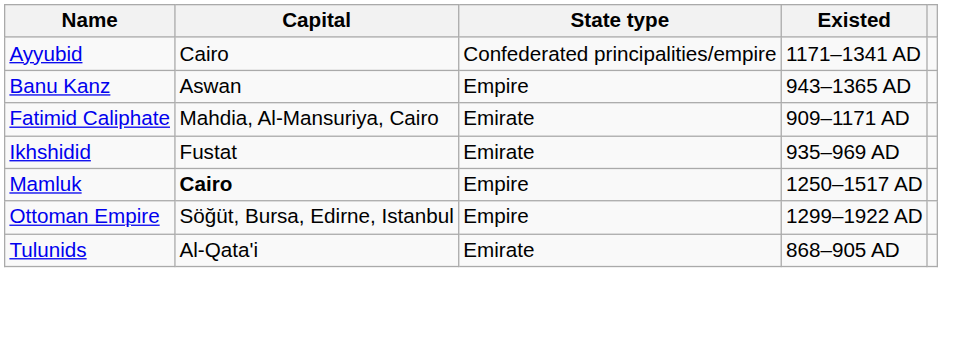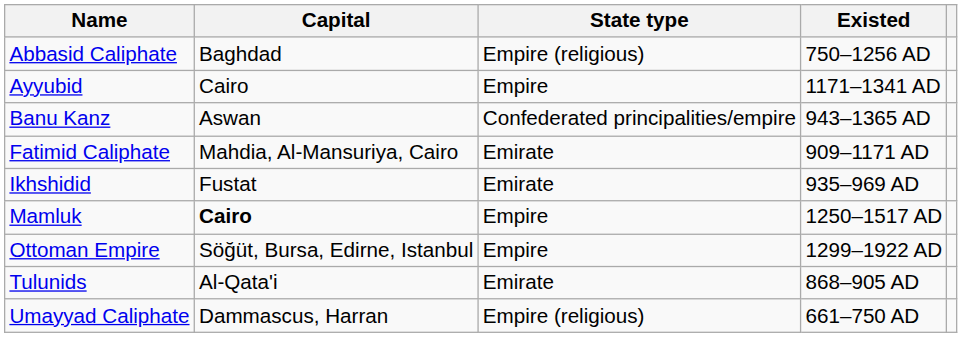+ row: Abbasid Caliphate | Baghdad | Empire (religious) | 750–1256 AD
Ayyubid | State type: Confederated principalities/empire -> Empire
Banu Kanz | State type: Empire -> Confederated principalities/empire
+ row: Umayyad Caliphate | Dammascus, Harran | Empire (religious) | 661–750 AD
